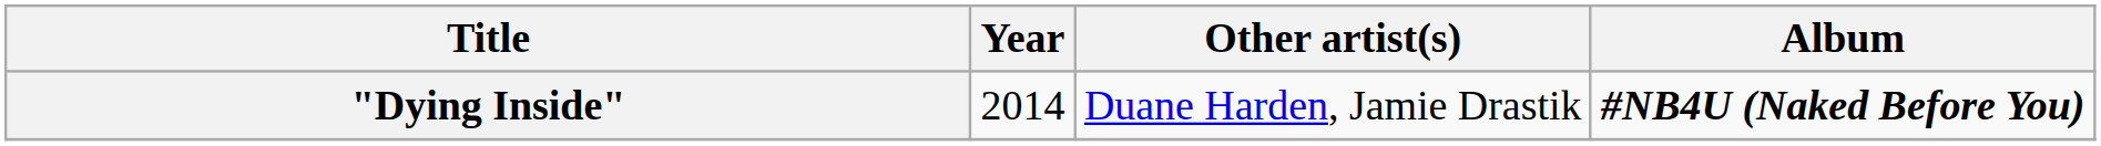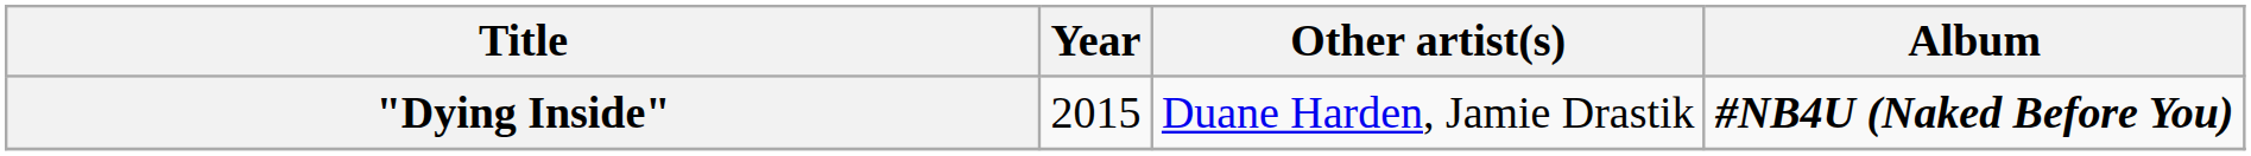"Dying Inside" | Year: 2014 -> 2015
